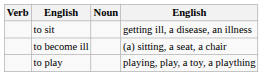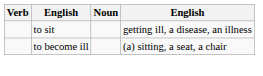- row: to play | playing, play, a toy, a plaything
